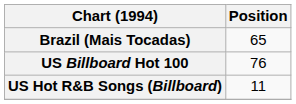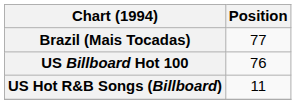Brazil (Mais Tocadas) | Position: 65 -> 77
